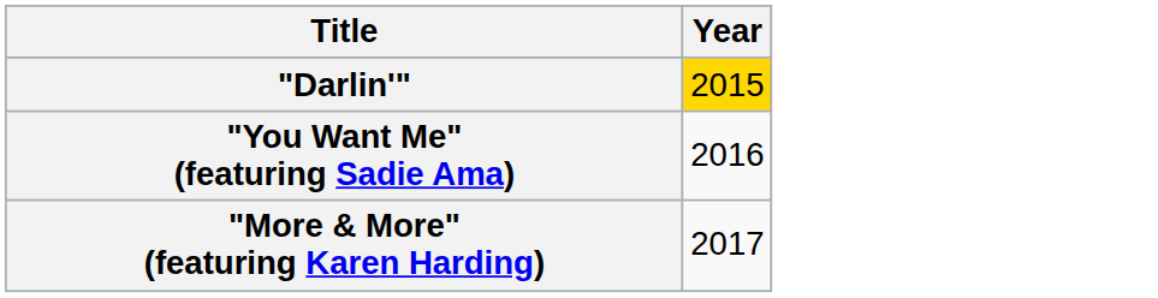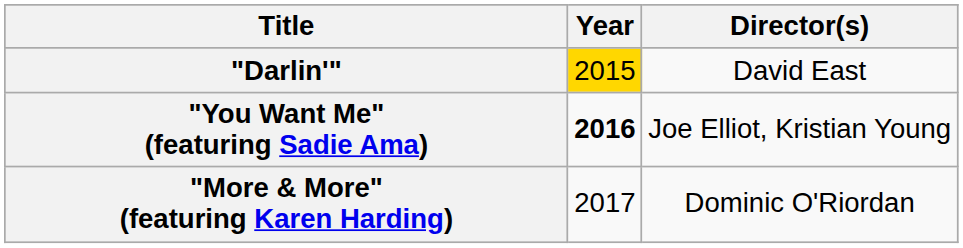+ column: Director(s) | David East | Joe Elliot, Kristian Young | Dominic O'Riordan
"You Want Me" (featuring Sadie Ama) | Year: normal -> bold
